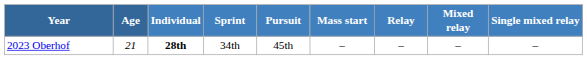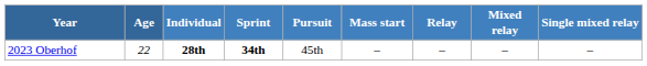2023 Oberhof | Age: 21 -> 22
2023 Oberhof | Sprint: normal -> bold
